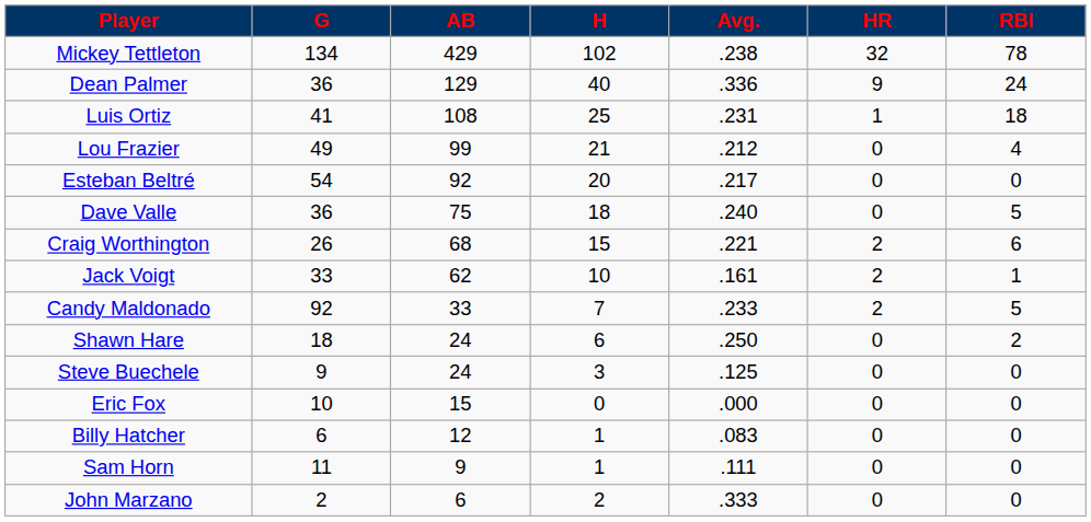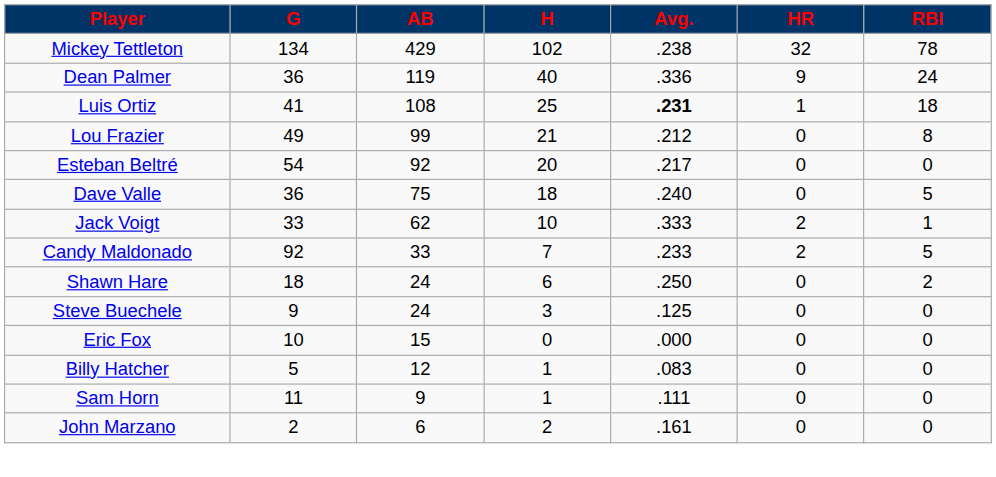Dean Palmer | AB: 129 -> 119
Luis Ortiz | Avg.: normal -> bold
Lou Frazier | RBI: 4 -> 8
- row: Craig Worthington | 26 | 68 | 15 | .221 | 2 | 6
Jack Voigt | Avg.: .161 -> .333
Billy Hatcher | G: 6 -> 5
John Marzano | Avg.: .333 -> .161
